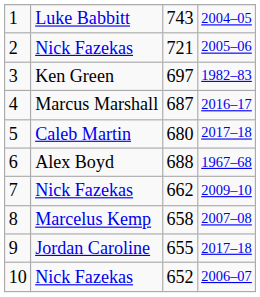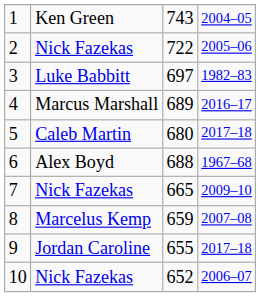1 | column 2: Luke Babbitt -> Ken Green
2 | column 3: 721 -> 722
3 | column 2: Ken Green -> Luke Babbitt
4 | column 3: 687 -> 689
7 | column 3: 662 -> 665
8 | column 3: 658 -> 659
